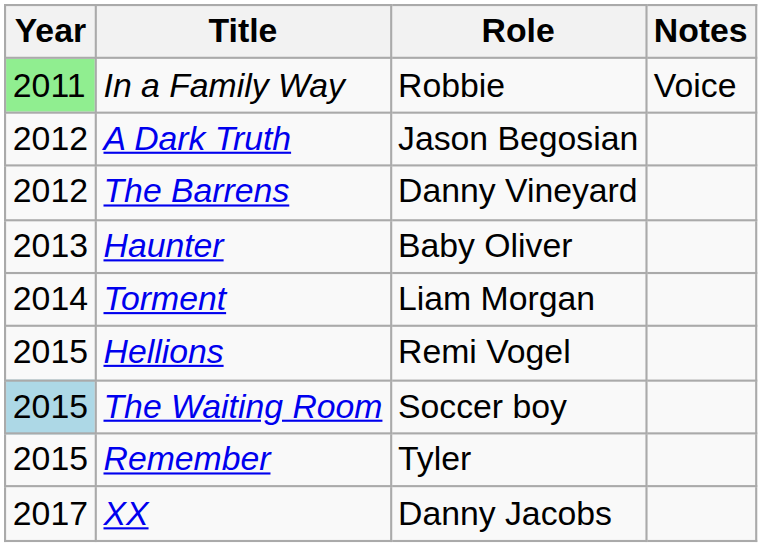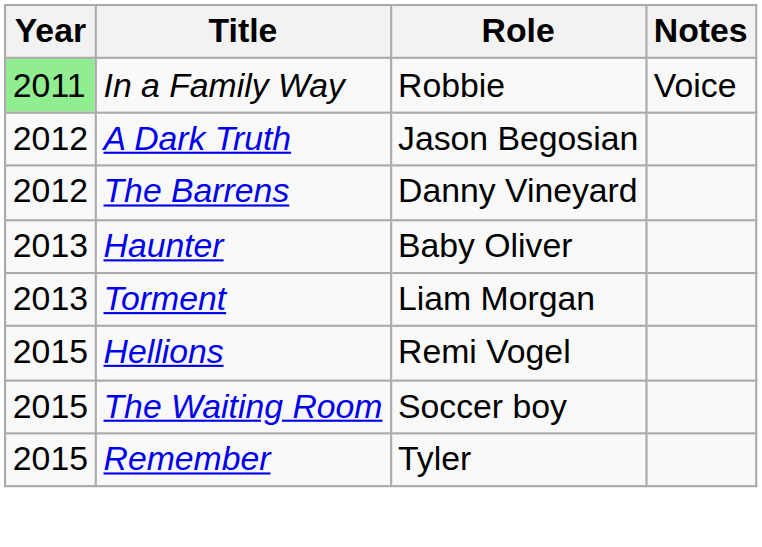Torment | Year: 2014 -> 2013
The Waiting Room | Year: lightblue background -> no background
- row: 2017 | XX | Danny Jacobs
